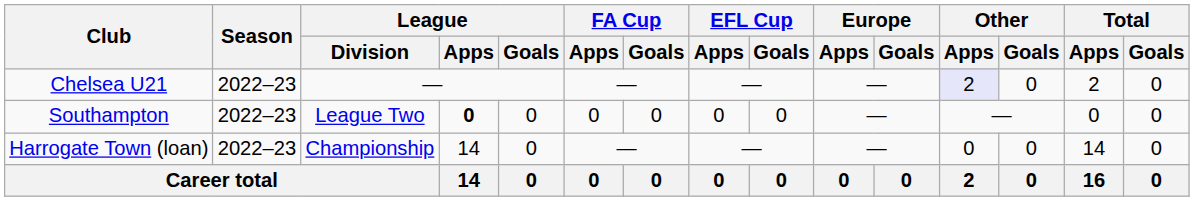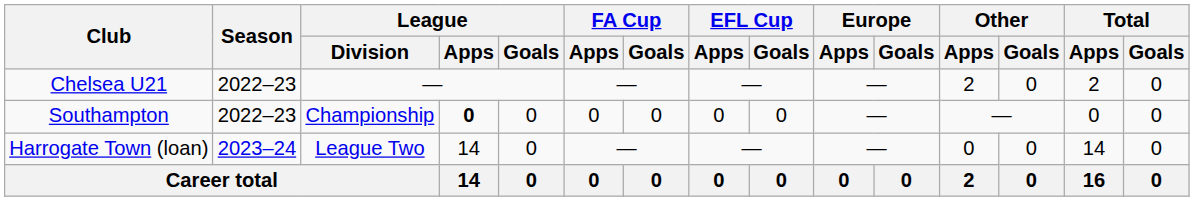Chelsea U21 | Other / Apps: lavender background -> no background
Southampton | League / Division: League Two -> Championship
Harrogate Town (loan) | Season: 2022–23 -> 2023–24
Harrogate Town (loan) | League / Division: Championship -> League Two
